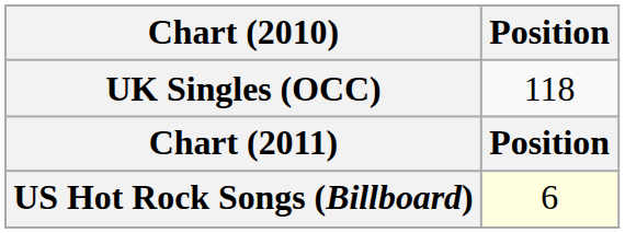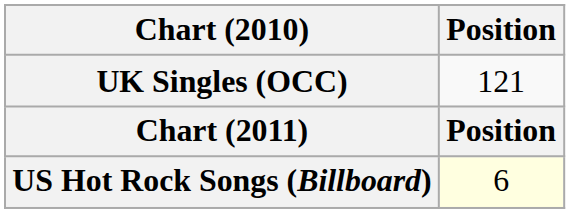UK Singles (OCC) | Position: 118 -> 121
